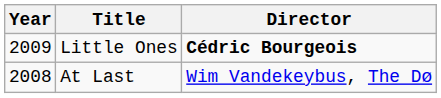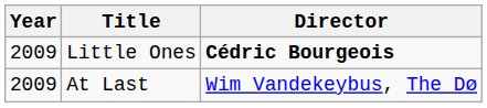At Last | Year: 2008 -> 2009
